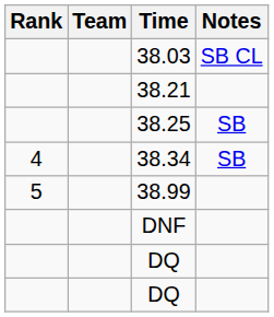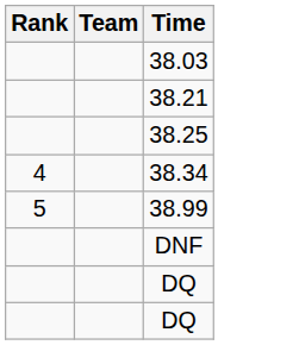- column: Notes | SB CL | SB | SB
